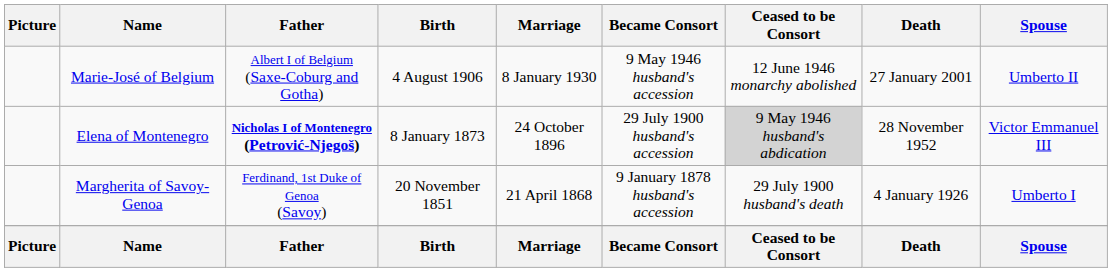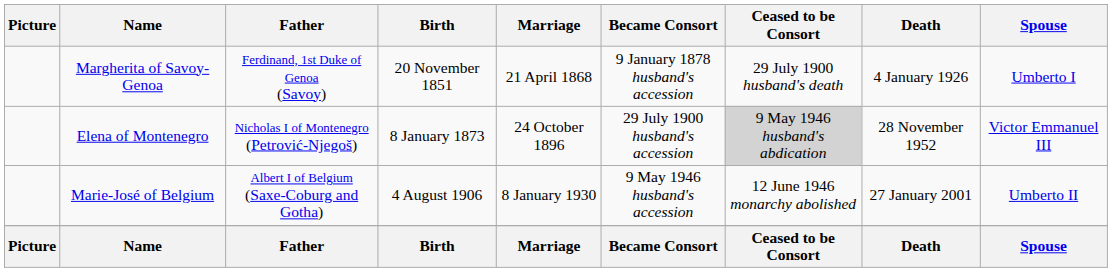rows swapped: Margherita of Savoy-Genoa <-> Marie-José of Belgium
Elena of Montenegro | Father: bold -> normal
